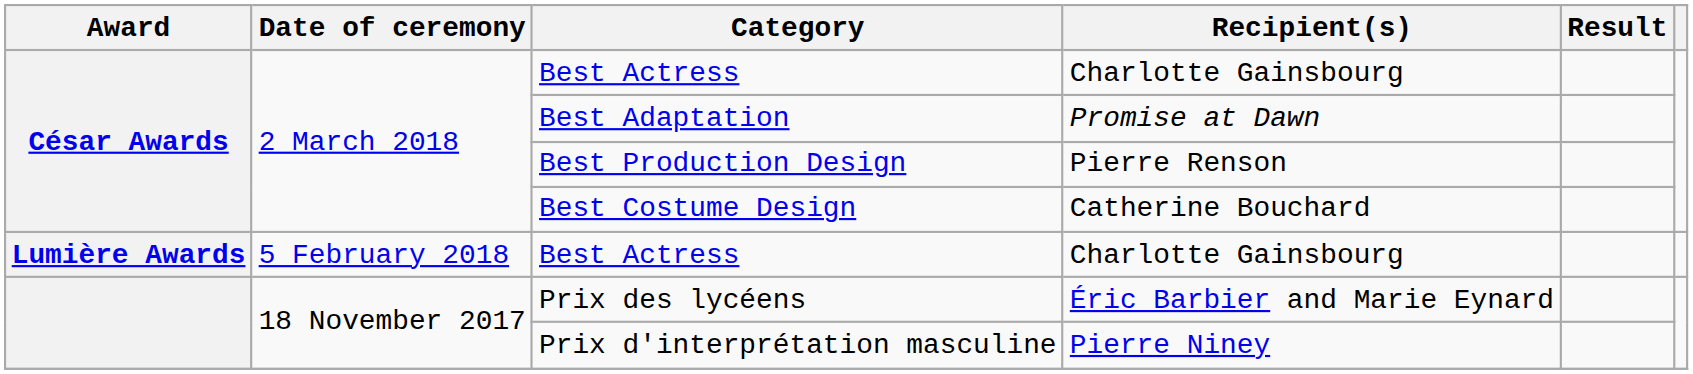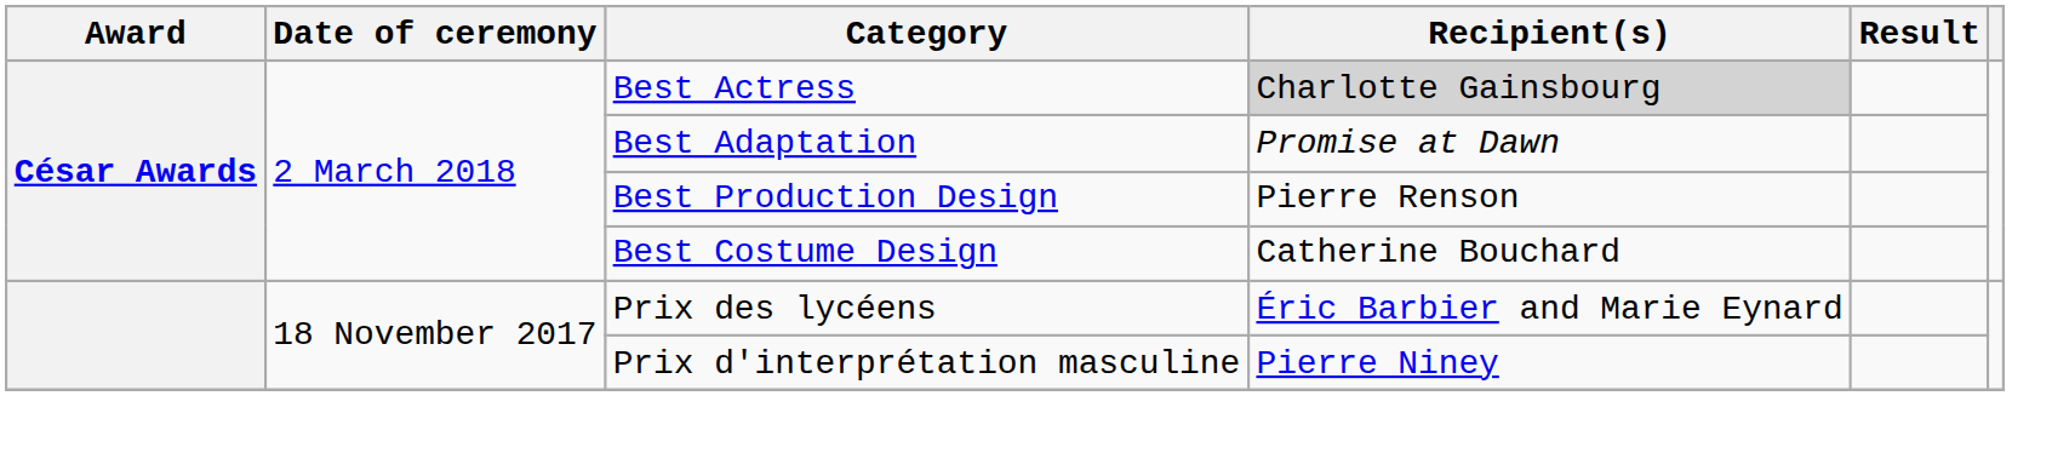César Awards / Best Actress | Recipient(s): no background -> lightgrey background
- row: Lumière Awards | 5 February 2018 | Best Actress | Charlotte Gainsbourg
